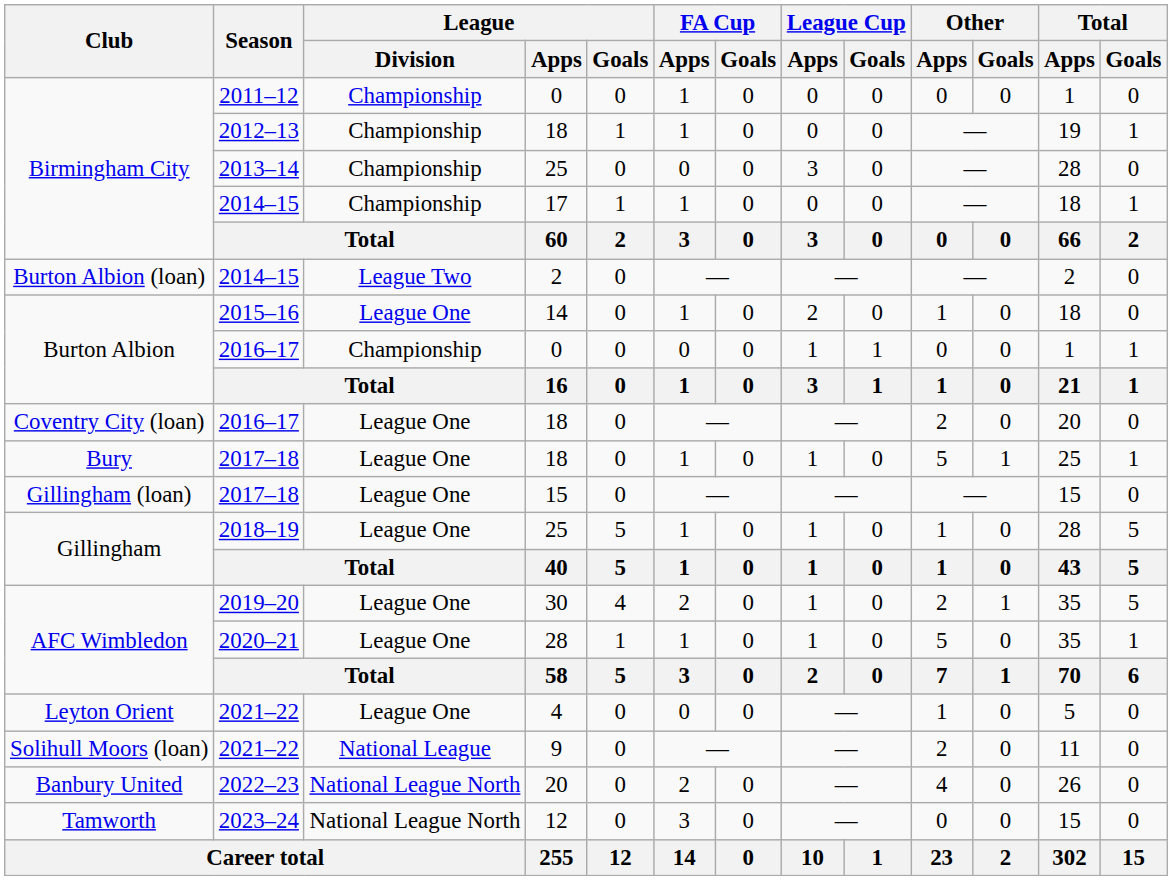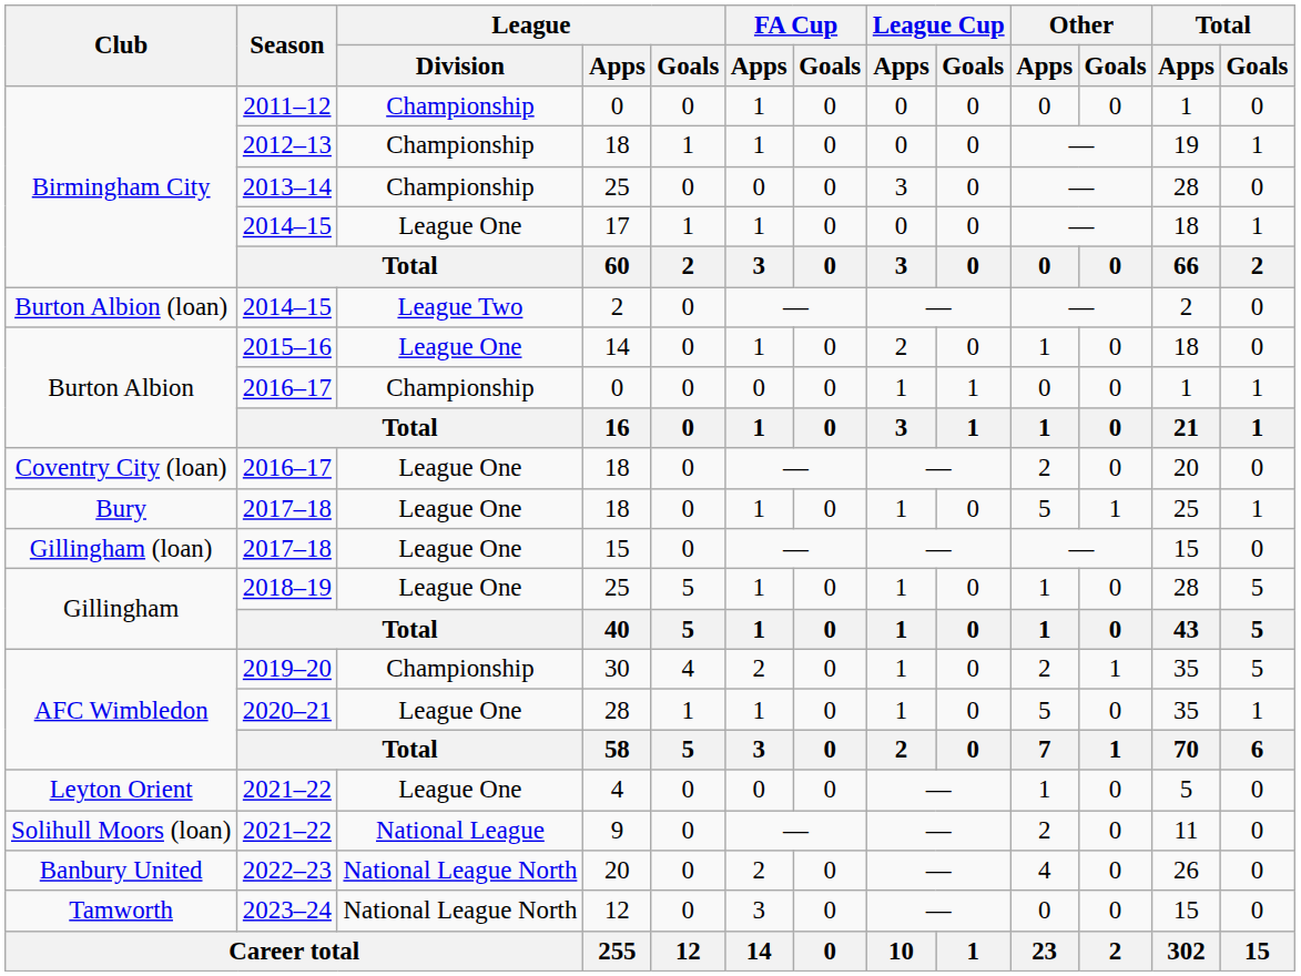2014–15 / 17 | League / Division: Championship -> League One
2019–20 | League / Division: League One -> Championship
